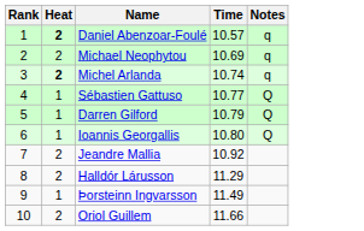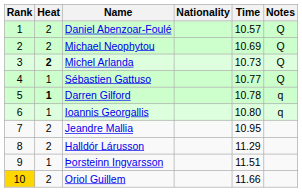+ column: Nationality
Daniel Abenzoar-Foulé | Heat: bold -> normal
Daniel Abenzoar-Foulé | Notes: q -> Q
Michael Neophytou | Notes: q -> Q
Michel Arlanda | Time: 10.74 -> 10.73
Michel Arlanda | Notes: q -> Q
Darren Gilford | Heat: normal -> bold
Darren Gilford | Time: 10.79 -> 10.78
Darren Gilford | Notes: Q -> q
Ioannis Georgallis | Notes: Q -> q
Jeandre Mallia | Time: 10.92 -> 10.95
Þorsteinn Ingvarsson | Time: 11.49 -> 11.51
Oriol Guillem | Rank: no background -> gold background
